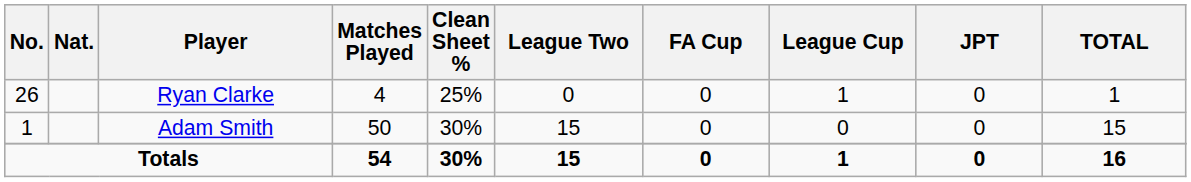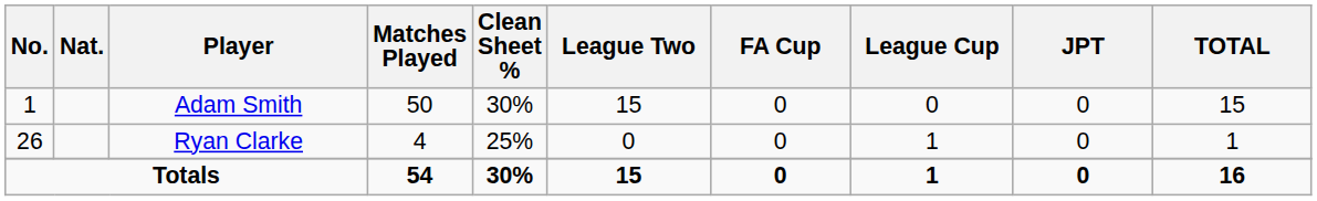rows swapped: Adam Smith <-> Ryan Clarke
